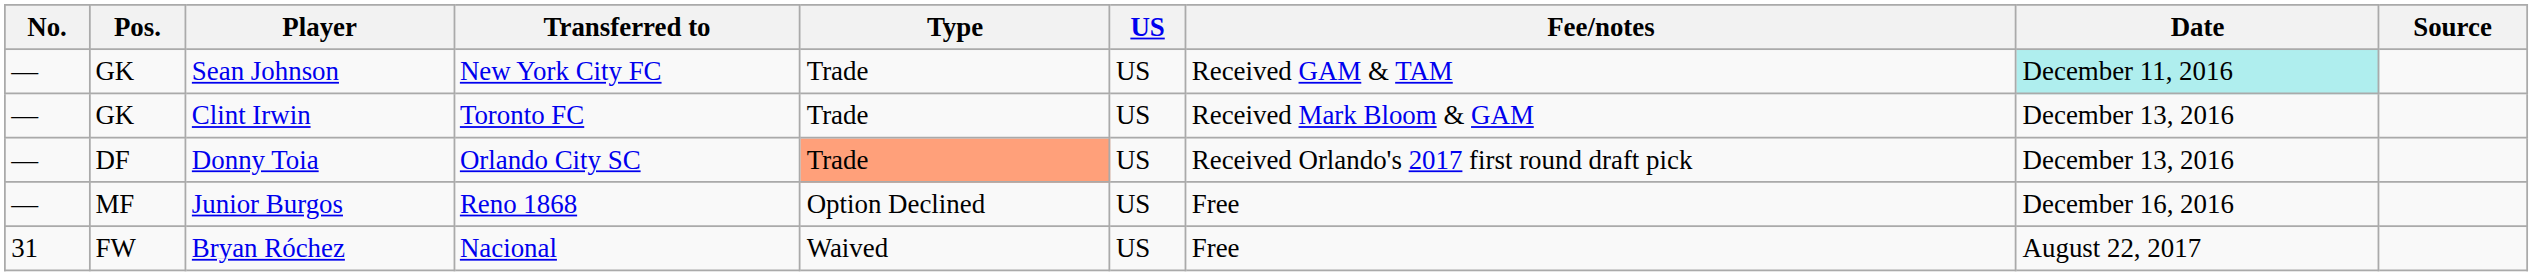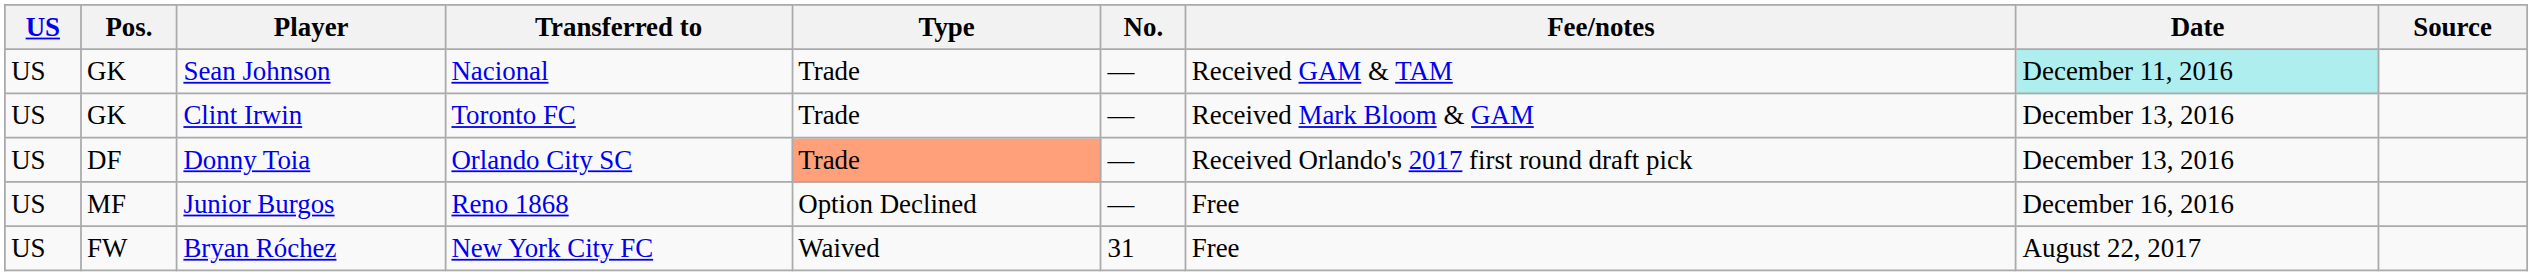columns swapped: No. <-> US
Sean Johnson | Transferred to: New York City FC -> Nacional
Bryan Róchez | Transferred to: Nacional -> New York City FC
